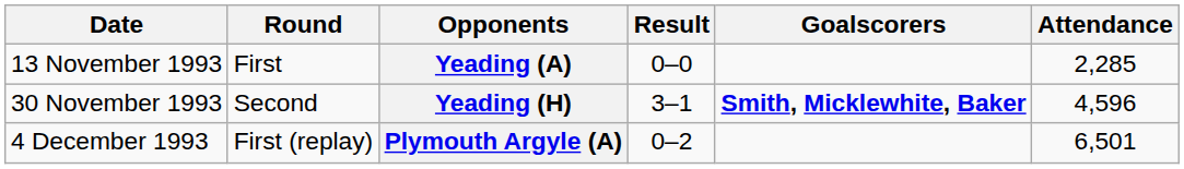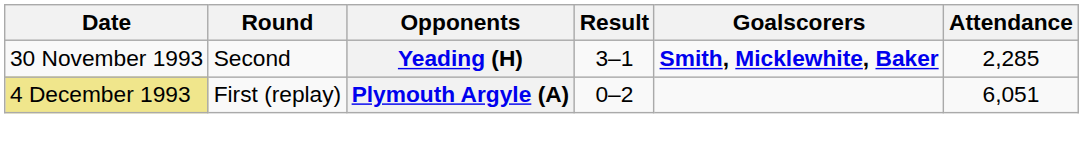- row: 13 November 1993 | First | Yeading (A) | 0–0 | 2,285
Yeading (H) | Attendance: 4,596 -> 2,285
Plymouth Argyle (A) | Date: no background -> khaki background
Plymouth Argyle (A) | Attendance: 6,501 -> 6,051
